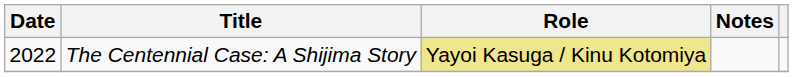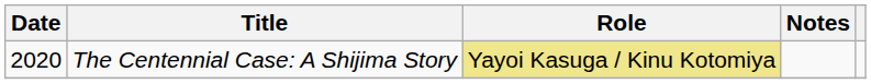The Centennial Case: A Shijima Story | Date: 2022 -> 2020
